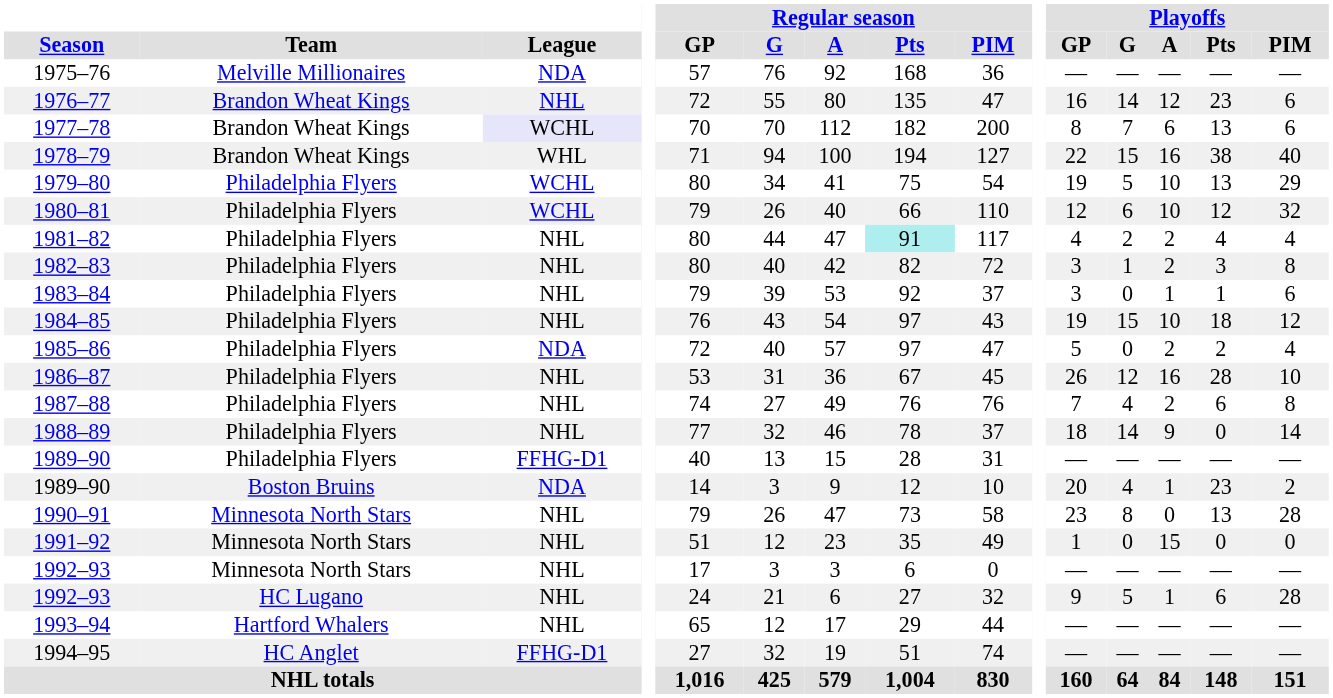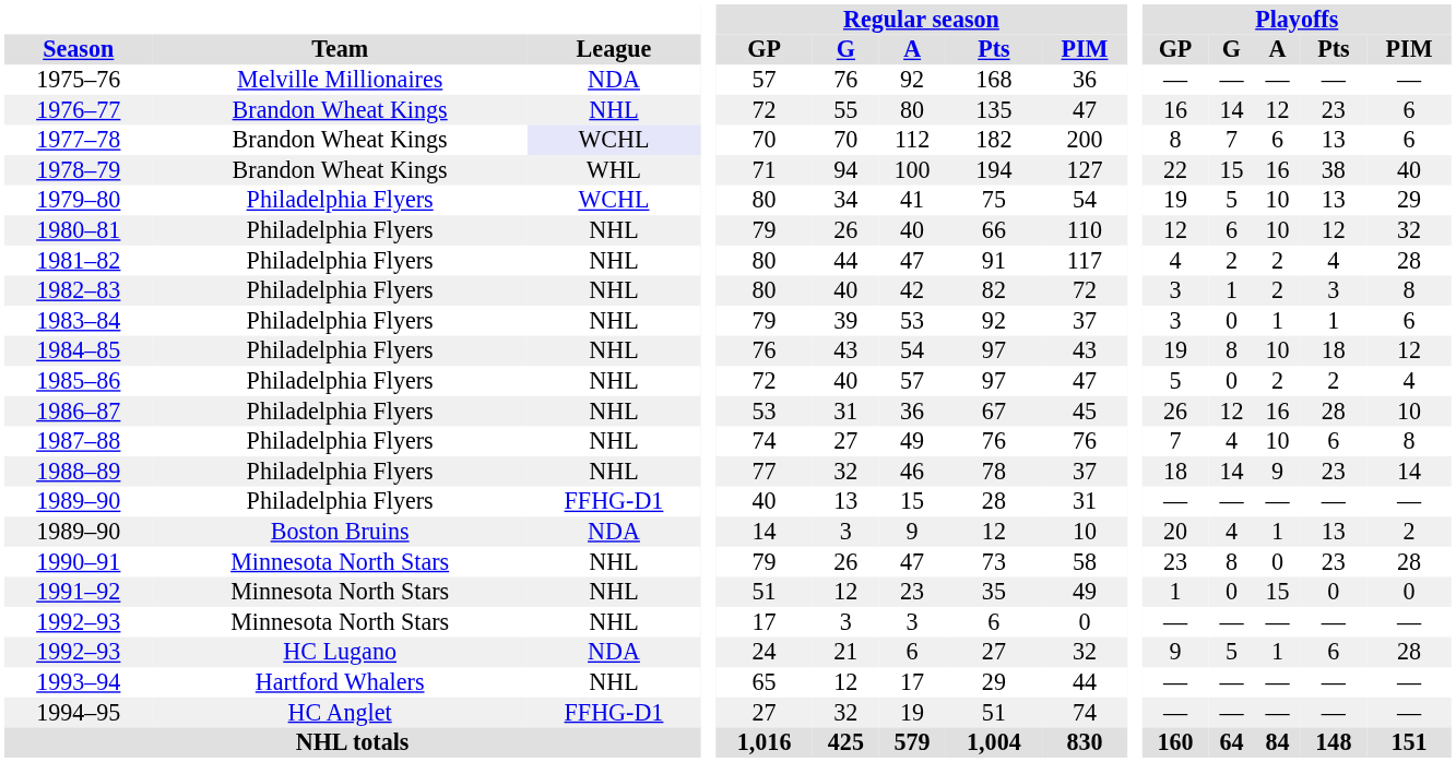1980–81 | League: WCHL -> NHL
1981–82 | Regular season / Pts: paleturquoise background -> no background
1981–82 | Playoffs / PIM: 4 -> 28
1984–85 | Playoffs / G: 15 -> 8
1985–86 | League: NDA -> NHL
1987–88 | Playoffs / A: 2 -> 10
1988–89 | Playoffs / Pts: 0 -> 23
1989–90 / Boston Bruins | Playoffs / Pts: 23 -> 13
1990–91 | Playoffs / Pts: 13 -> 23
1992–93 / HC Lugano | League: NHL -> NDA
